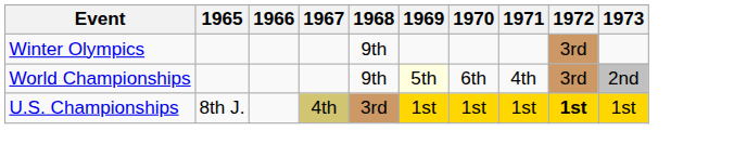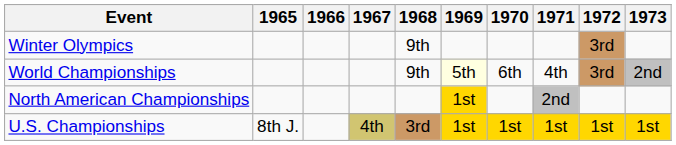+ row: North American Championships | 1st | 2nd
U.S. Championships | 1972: bold -> normal
